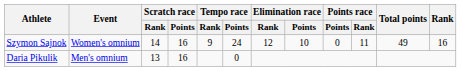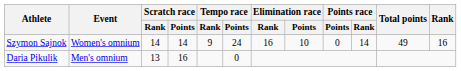Szymon Sajnok | Scratch race / Points: 16 -> 14
Szymon Sajnok | Elimination race / Rank: 12 -> 16
Szymon Sajnok | Points race / Rank: 11 -> 14
